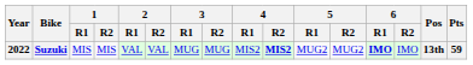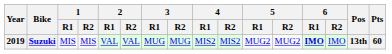Suzuki | Year: 2022 -> 2019
Suzuki | 4 / R2: bold -> normal
Suzuki | Pts: 59 -> 60
